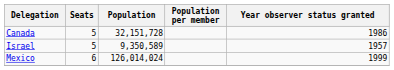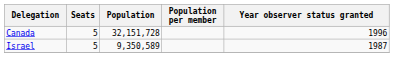Canada | Year observer status granted: 1986 -> 1996
Israel | Year observer status granted: 1957 -> 1987
- row: Mexico | 6 | 126,014,024 | 1999
